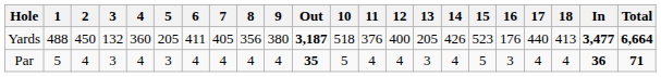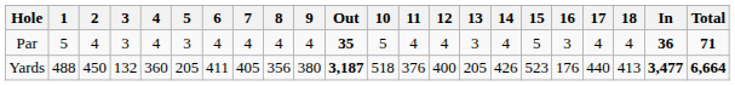rows swapped: Yards <-> Par
